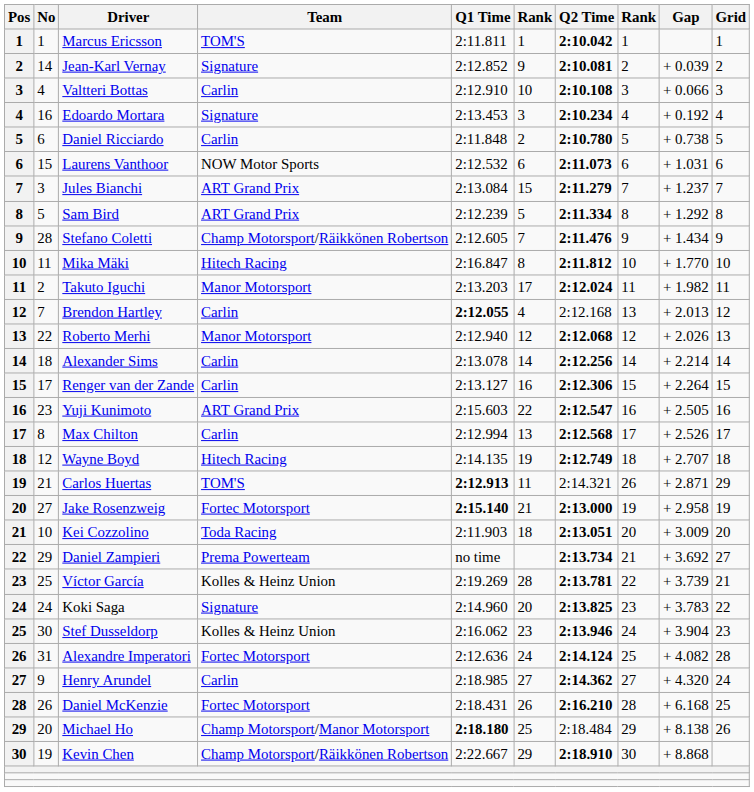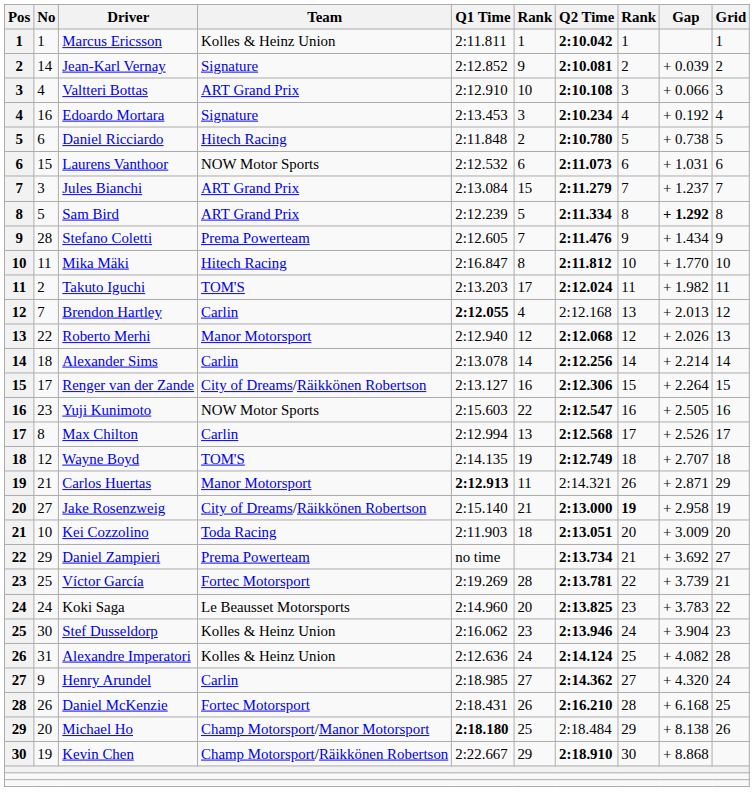Marcus Ericsson | Team: TOM'S -> Kolles & Heinz Union
Valtteri Bottas | Team: Carlin -> ART Grand Prix
Daniel Ricciardo | Team: Carlin -> Hitech Racing
Sam Bird | Gap: normal -> bold
Stefano Coletti | Team: Champ Motorsport/Räikkönen Robertson -> Prema Powerteam
Takuto Iguchi | Team: Manor Motorsport -> TOM'S
Renger van der Zande | Team: Carlin -> City of Dreams/Räikkönen Robertson
Yuji Kunimoto | Team: ART Grand Prix -> NOW Motor Sports
Wayne Boyd | Team: Hitech Racing -> TOM'S
Carlos Huertas | Team: TOM'S -> Manor Motorsport
Jake Rosenzweig | Team: Fortec Motorsport -> City of Dreams/Räikkönen Robertson
Jake Rosenzweig | Q1 Time: bold -> normal
Jake Rosenzweig | column 8: normal -> bold
Víctor García | Team: Kolles & Heinz Union -> Fortec Motorsport
Koki Saga | Team: Signature -> Le Beausset Motorsports
Alexandre Imperatori | Team: Fortec Motorsport -> Kolles & Heinz Union
